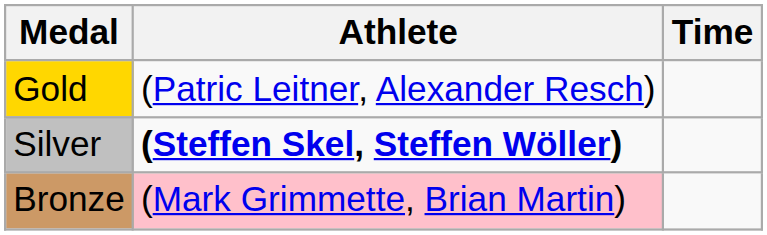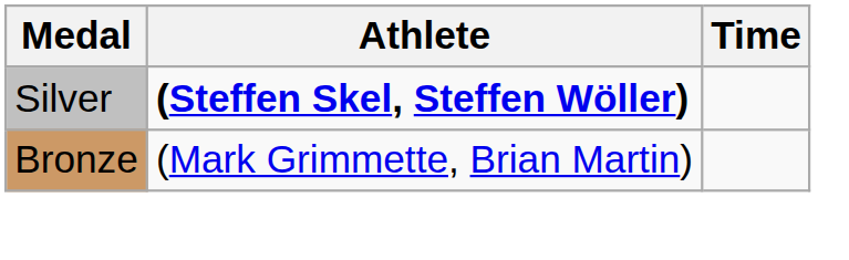- row: Gold | (Patric Leitner, Alexander Resch)
Bronze | Athlete: pink background -> no background
